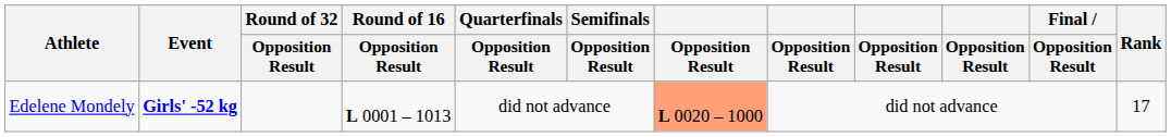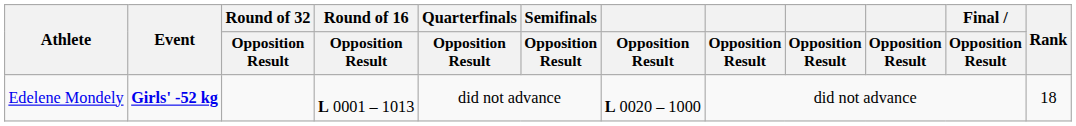Edelene Mondely | column 7: lightsalmon background -> no background
Edelene Mondely | Rank: 17 -> 18
